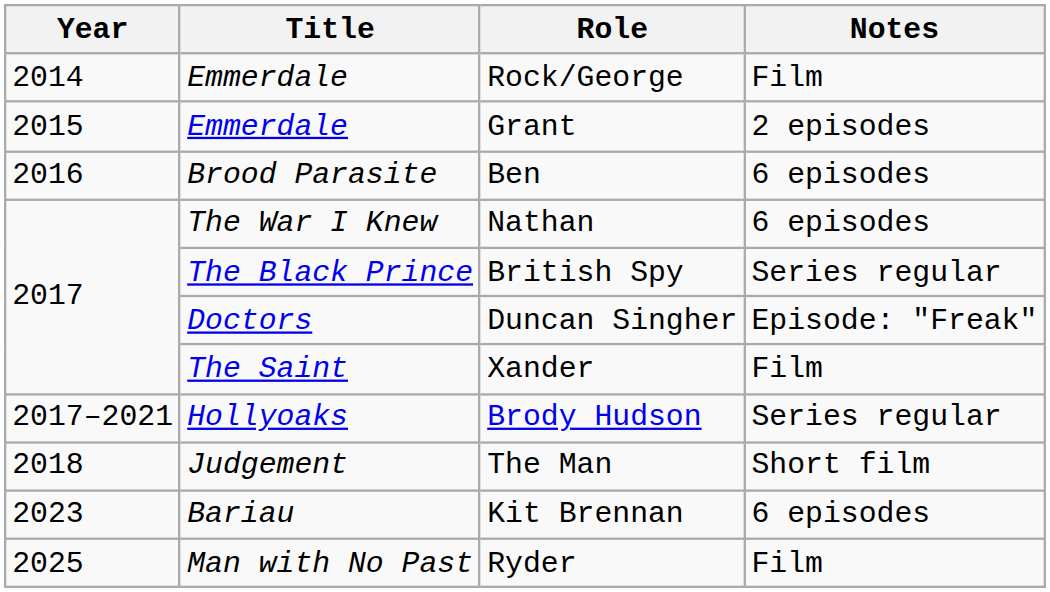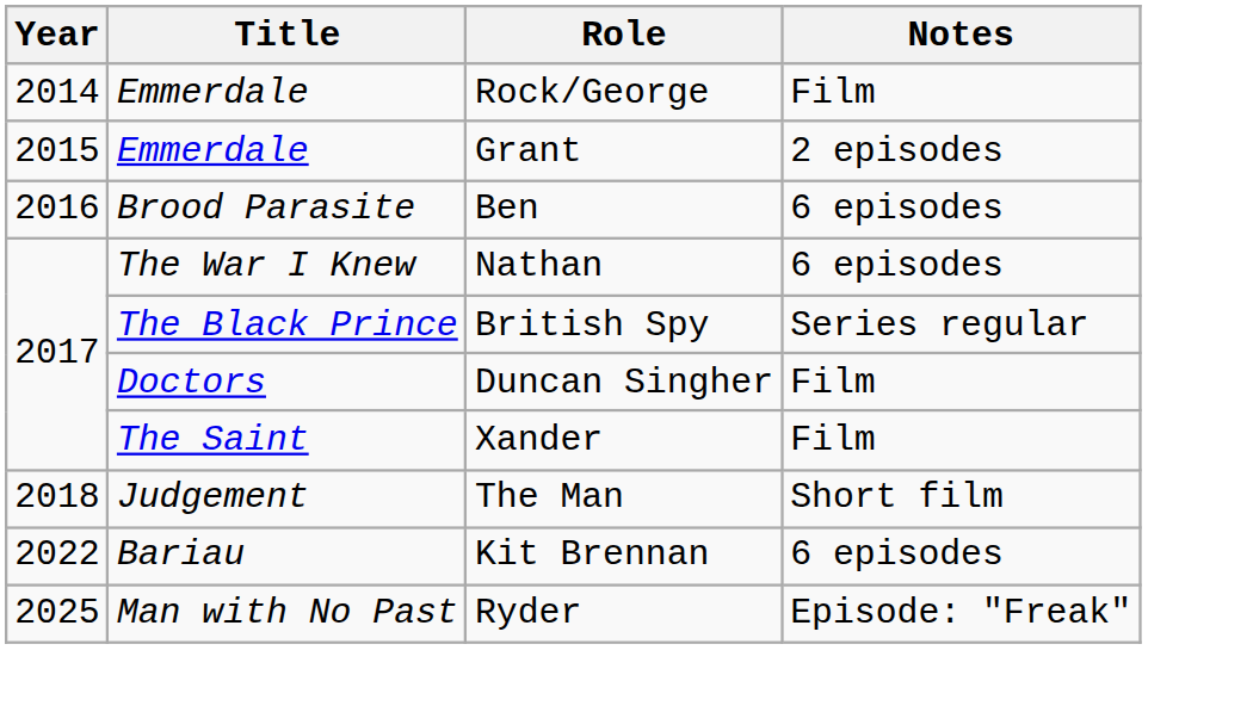Duncan Singher | Notes: Episode: "Freak" -> Film
- row: 2017–2021 | Hollyoaks | Brody Hudson | Series regular
Kit Brennan | Year: 2023 -> 2022
Ryder | Notes: Film -> Episode: "Freak"
